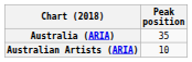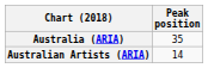Australian Artists (ARIA) | Peak position: 10 -> 14
